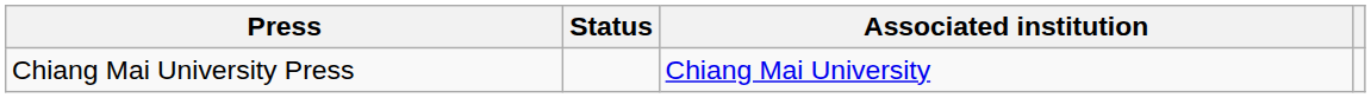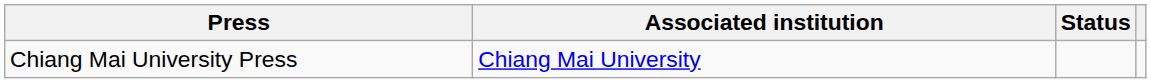columns swapped: Associated institution <-> Status
